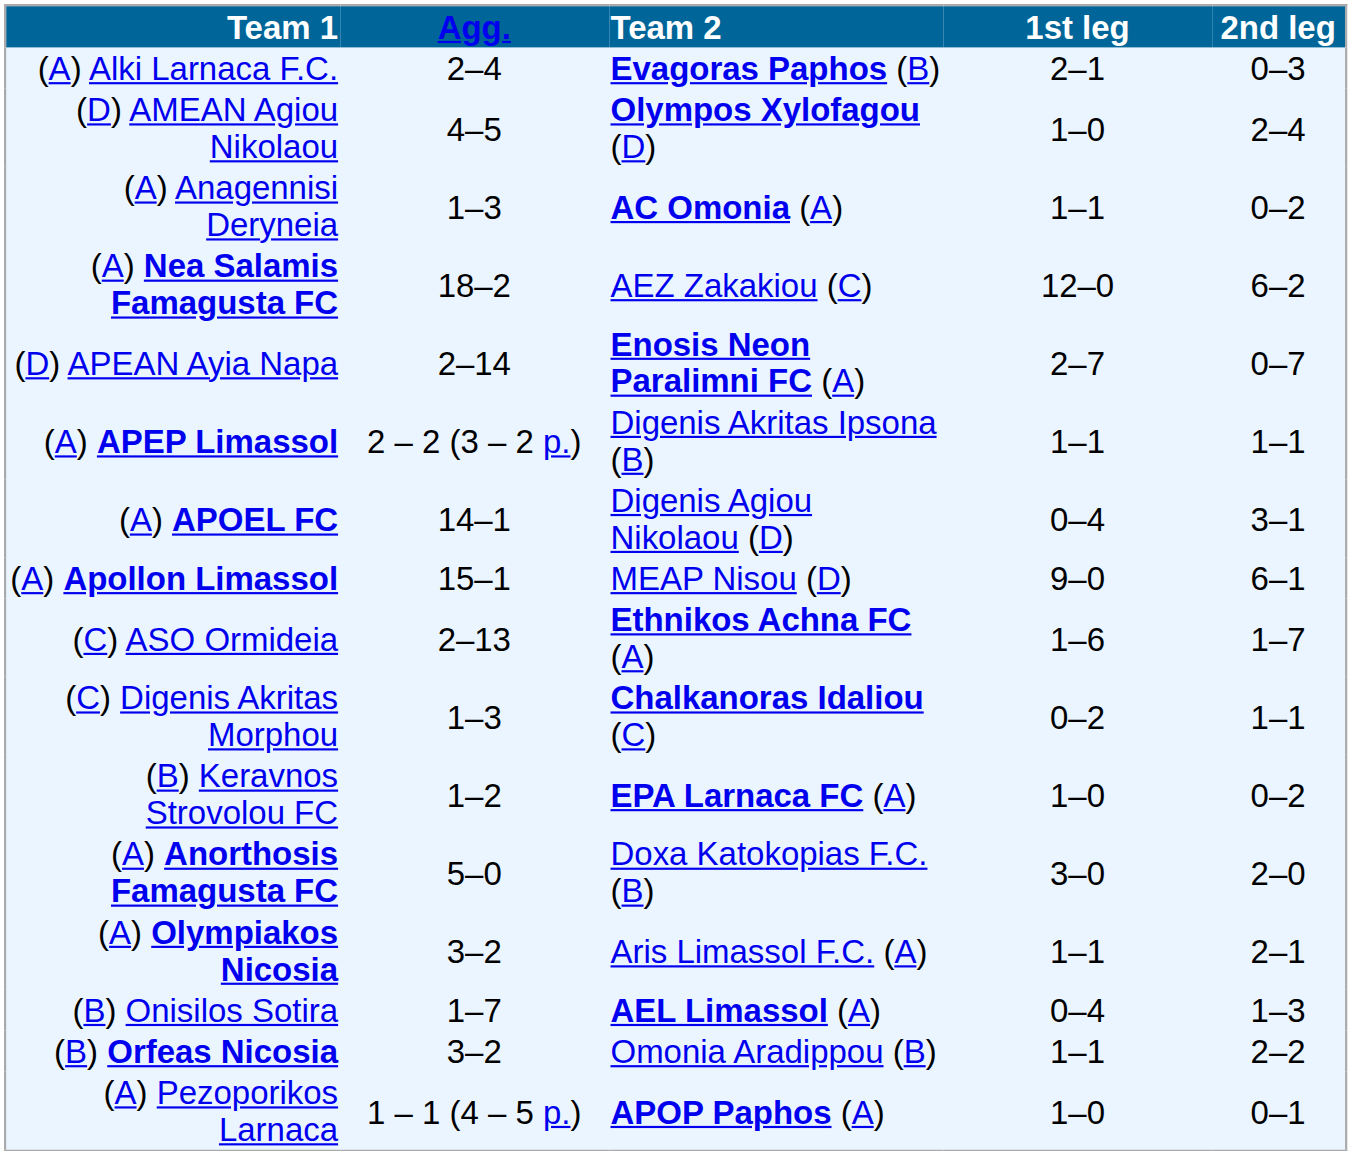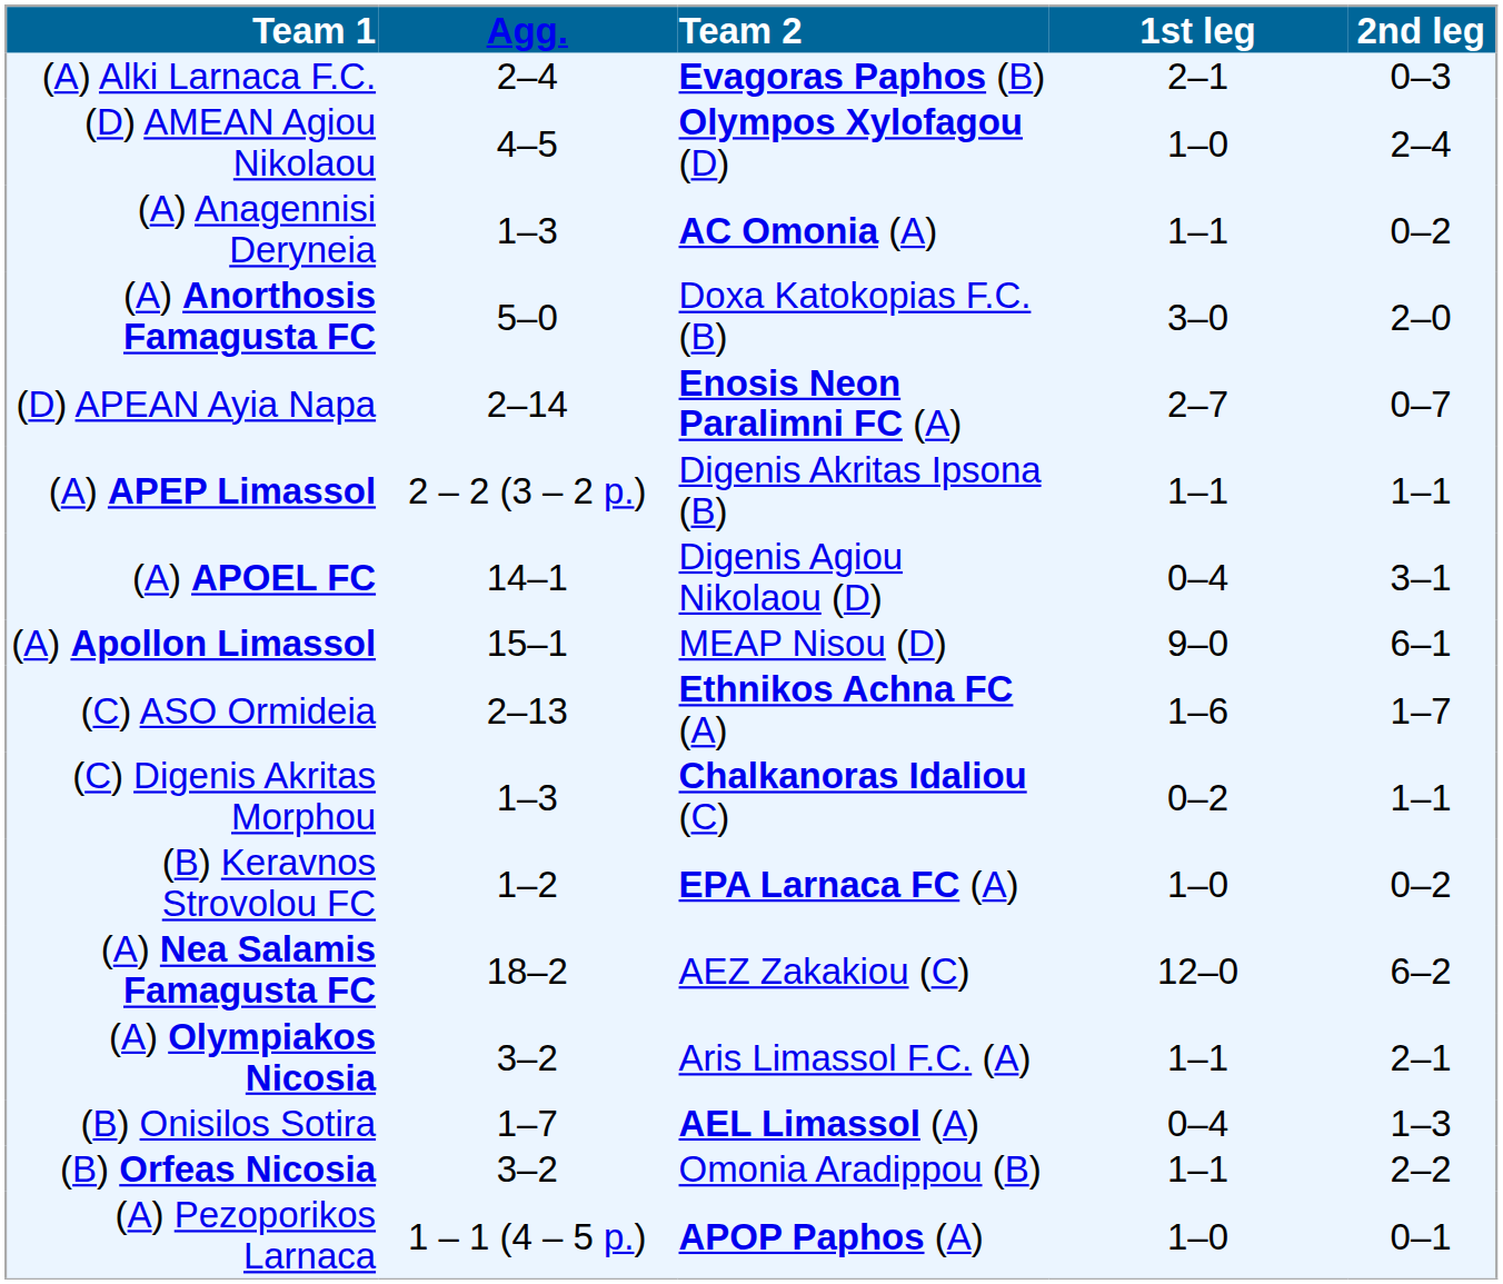rows swapped: (A) Anorthosis Famagusta FC <-> (A) Nea Salamis Famagusta FC
